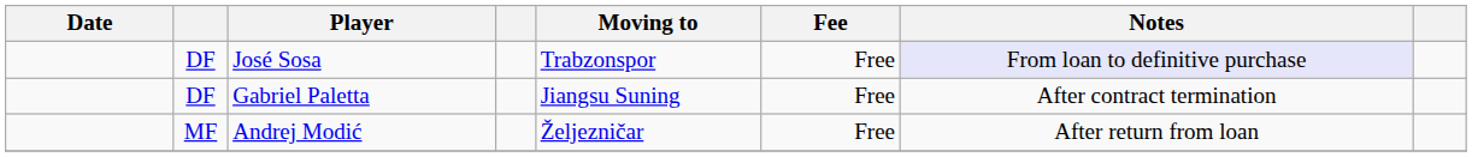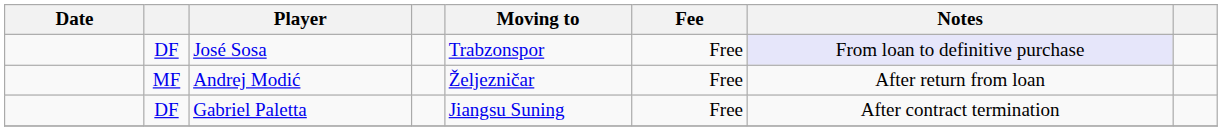rows swapped: Andrej Modić <-> Gabriel Paletta
